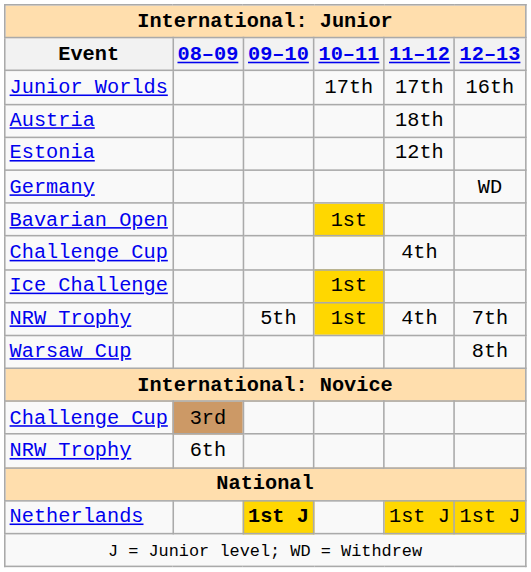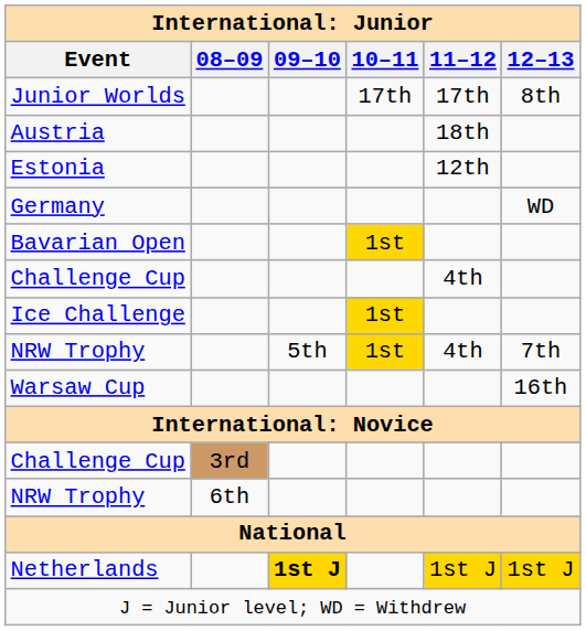Junior Worlds | 12–13: 16th -> 8th
Warsaw Cup | 12–13: 8th -> 16th
